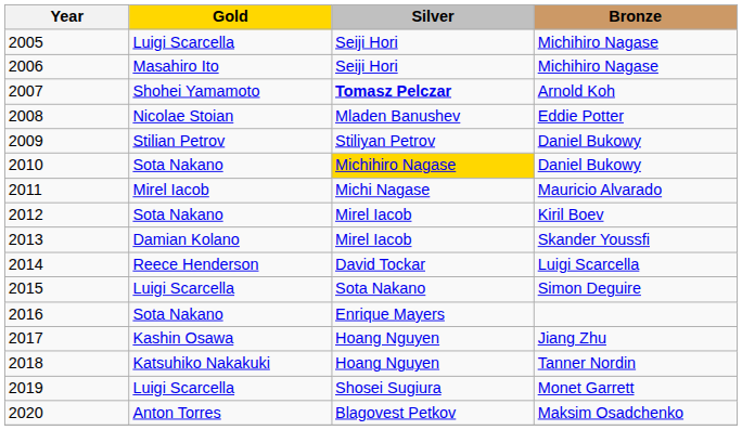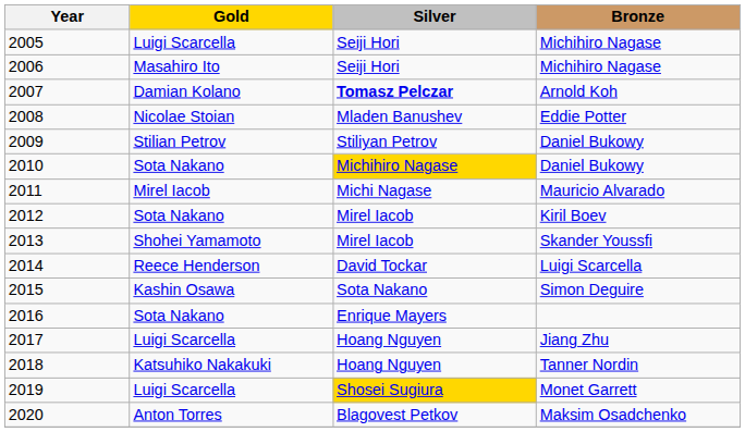2007 | Gold: Shohei Yamamoto -> Damian Kolano
2013 | Gold: Damian Kolano -> Shohei Yamamoto
2015 | Gold: Luigi Scarcella -> Kashin Osawa
2017 | Gold: Kashin Osawa -> Luigi Scarcella
2019 | Silver: no background -> gold background
